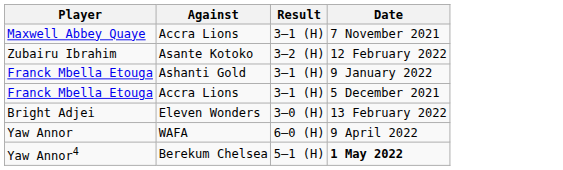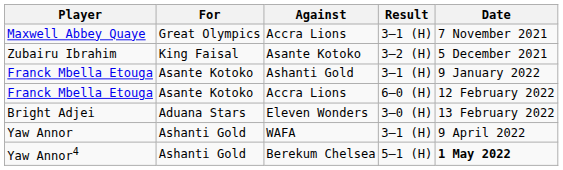+ column: For | Great Olympics | King Faisal | Asante Kotoko | Asante Kotoko | Aduana Stars | Ashanti Gold | Ashanti Gold
Zubairu Ibrahim | Date: 12 February 2022 -> 5 December 2021
Franck Mbella Etouga / Accra Lions | Result: 3–1 (H) -> 6–0 (H)
Franck Mbella Etouga / Accra Lions | Date: 5 December 2021 -> 12 February 2022
Yaw Annor | Result: 6–0 (H) -> 3–1 (H)
